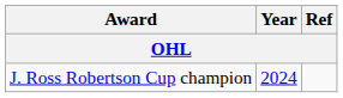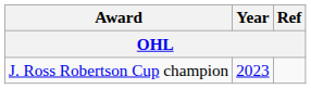J. Ross Robertson Cup champion | Year: 2024 -> 2023
